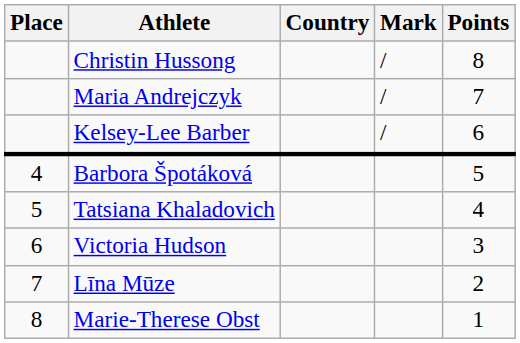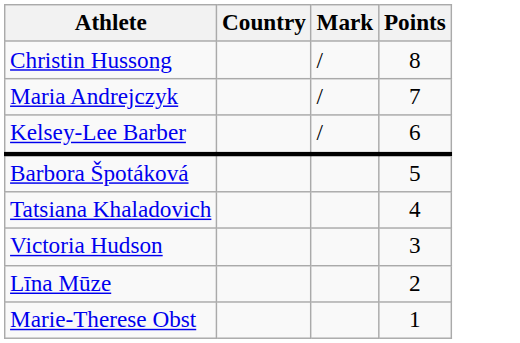- column: Place | 4 | 5 | 6 | 7 | 8
